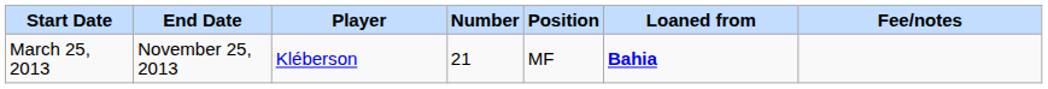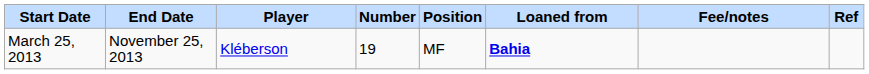+ column: Ref
March 25, 2013 | Number: 21 -> 19
